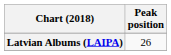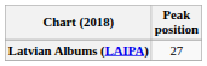Latvian Albums (LAIPA) | Peak position: 26 -> 27
